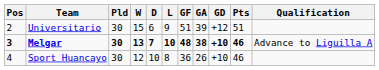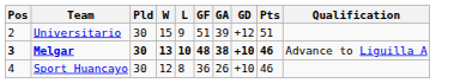- column: D | 6 | 7 | 10
